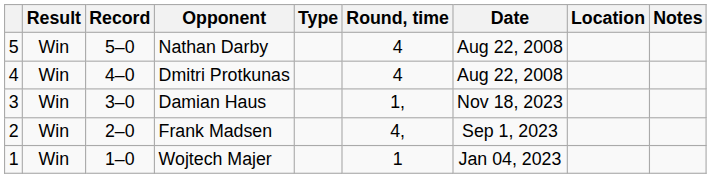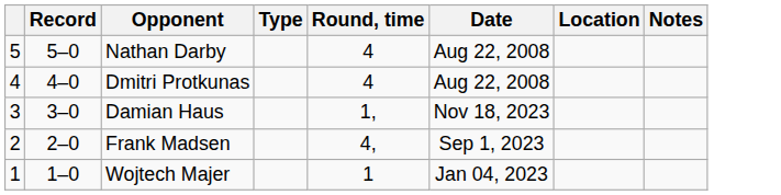- column: Result | Win | Win | Win | Win | Win
